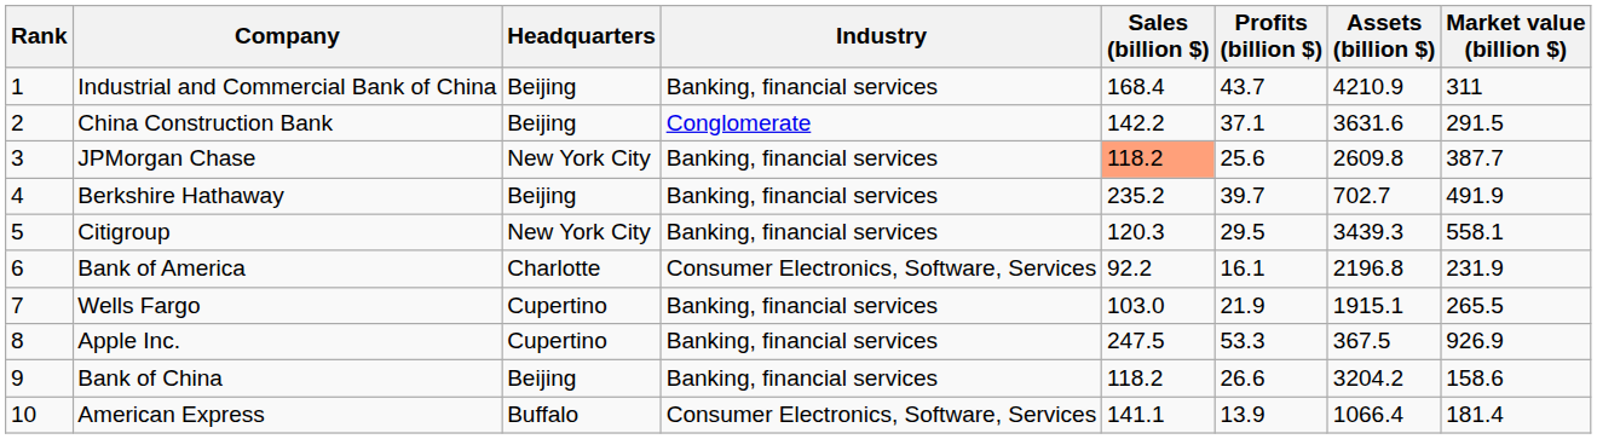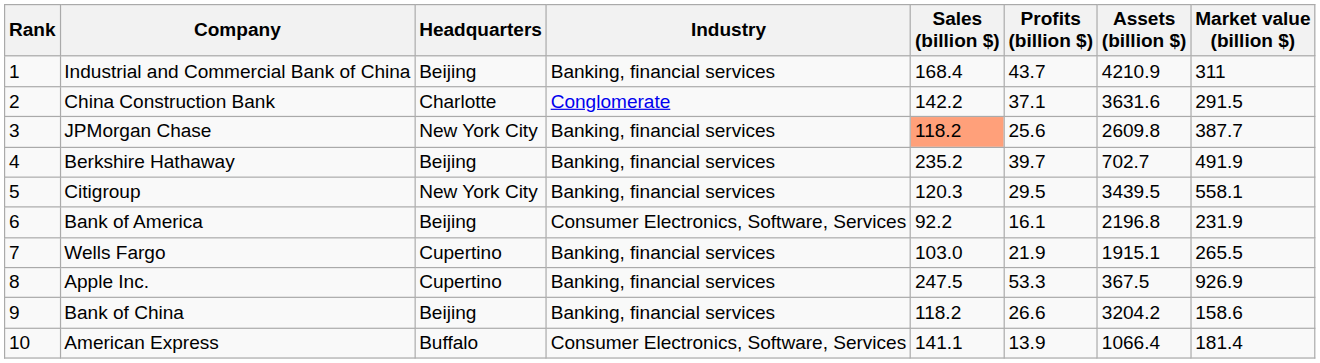China Construction Bank | Headquarters: Beijing -> Charlotte
Citigroup | Assets (billion $): 3439.3 -> 3439.5
Bank of America | Headquarters: Charlotte -> Beijing
